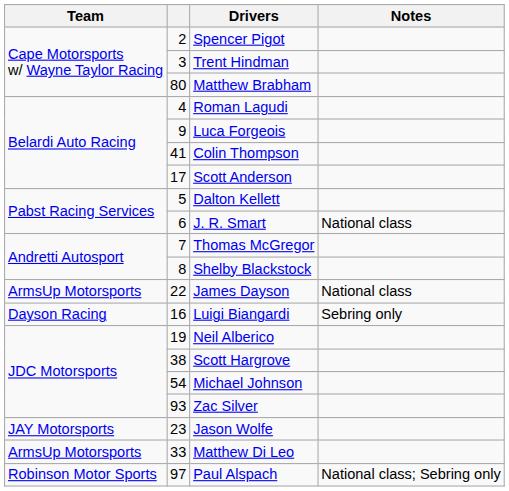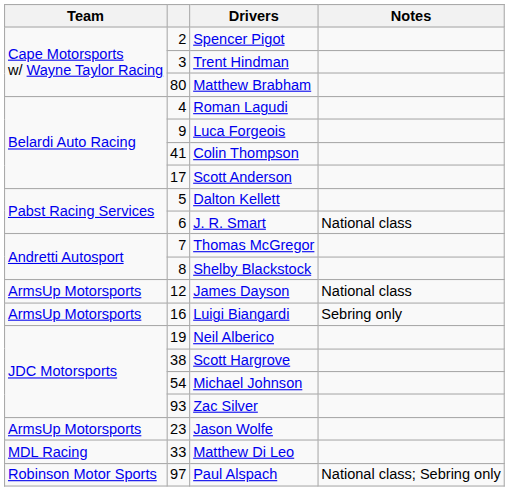James Dayson | column 2: 22 -> 12
Luigi Biangardi | Team: Dayson Racing -> ArmsUp Motorsports
Jason Wolfe | Team: JAY Motorsports -> ArmsUp Motorsports
Matthew Di Leo | Team: ArmsUp Motorsports -> MDL Racing
